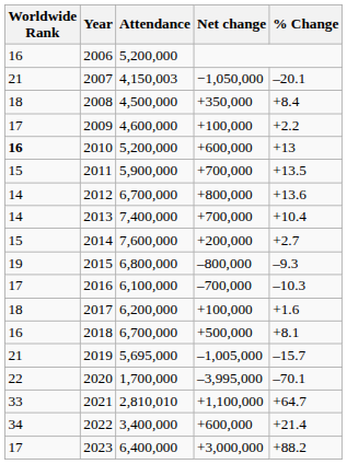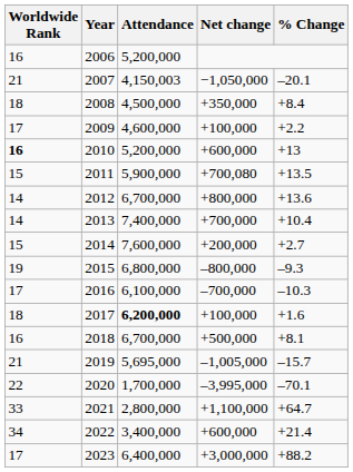2011 | Net change: +700,000 -> +700,080
2017 | Attendance: normal -> bold
2021 | Attendance: 2,810,010 -> 2,800,000
